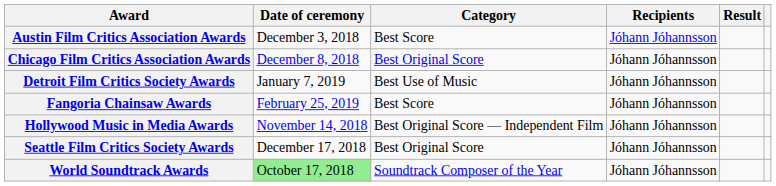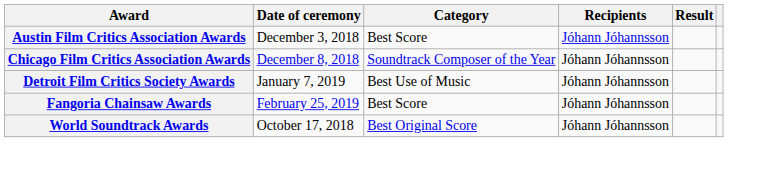Chicago Film Critics Association Awards | Category: Best Original Score -> Soundtrack Composer of the Year
- row: Hollywood Music in Media Awards | November 14, 2018 | Best Original Score — Independent Film | Jóhann Jóhannsson
- row: Seattle Film Critics Society Awards | December 17, 2018 | Best Original Score | Jóhann Jóhannsson
World Soundtrack Awards | Date of ceremony: lightgreen background -> no background
World Soundtrack Awards | Category: Soundtrack Composer of the Year -> Best Original Score
